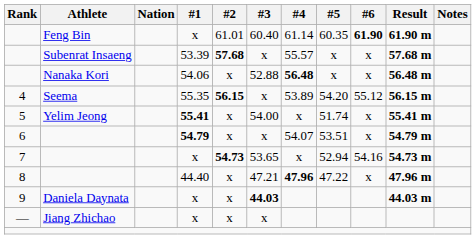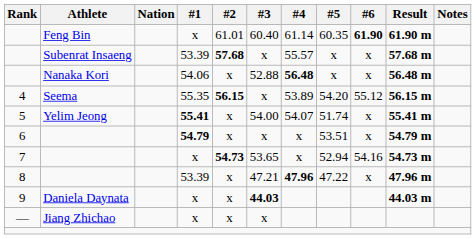5 | #4: x -> 54.07
6 | #4: 54.07 -> x
8 | #1: 44.40 -> 53.39
